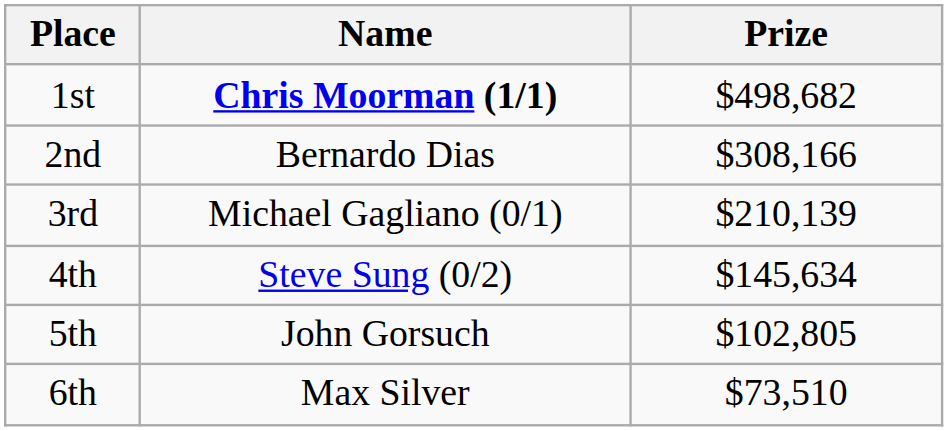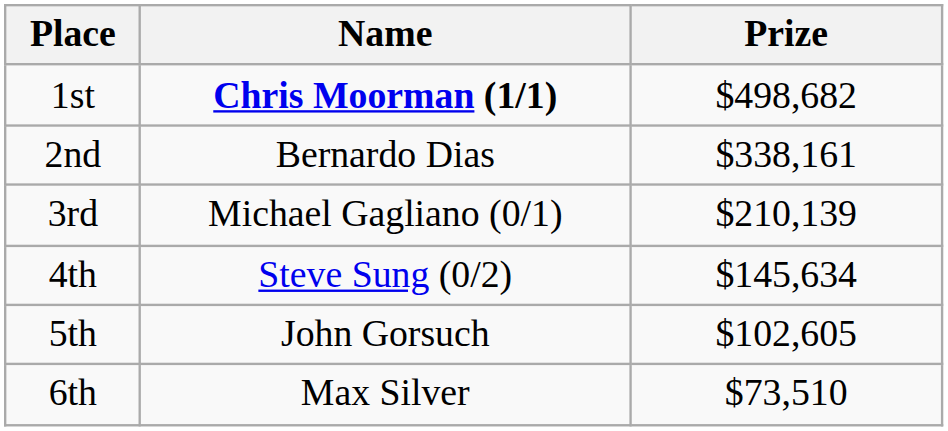2nd | Prize: $308,166 -> $338,161
5th | Prize: $102,805 -> $102,605
